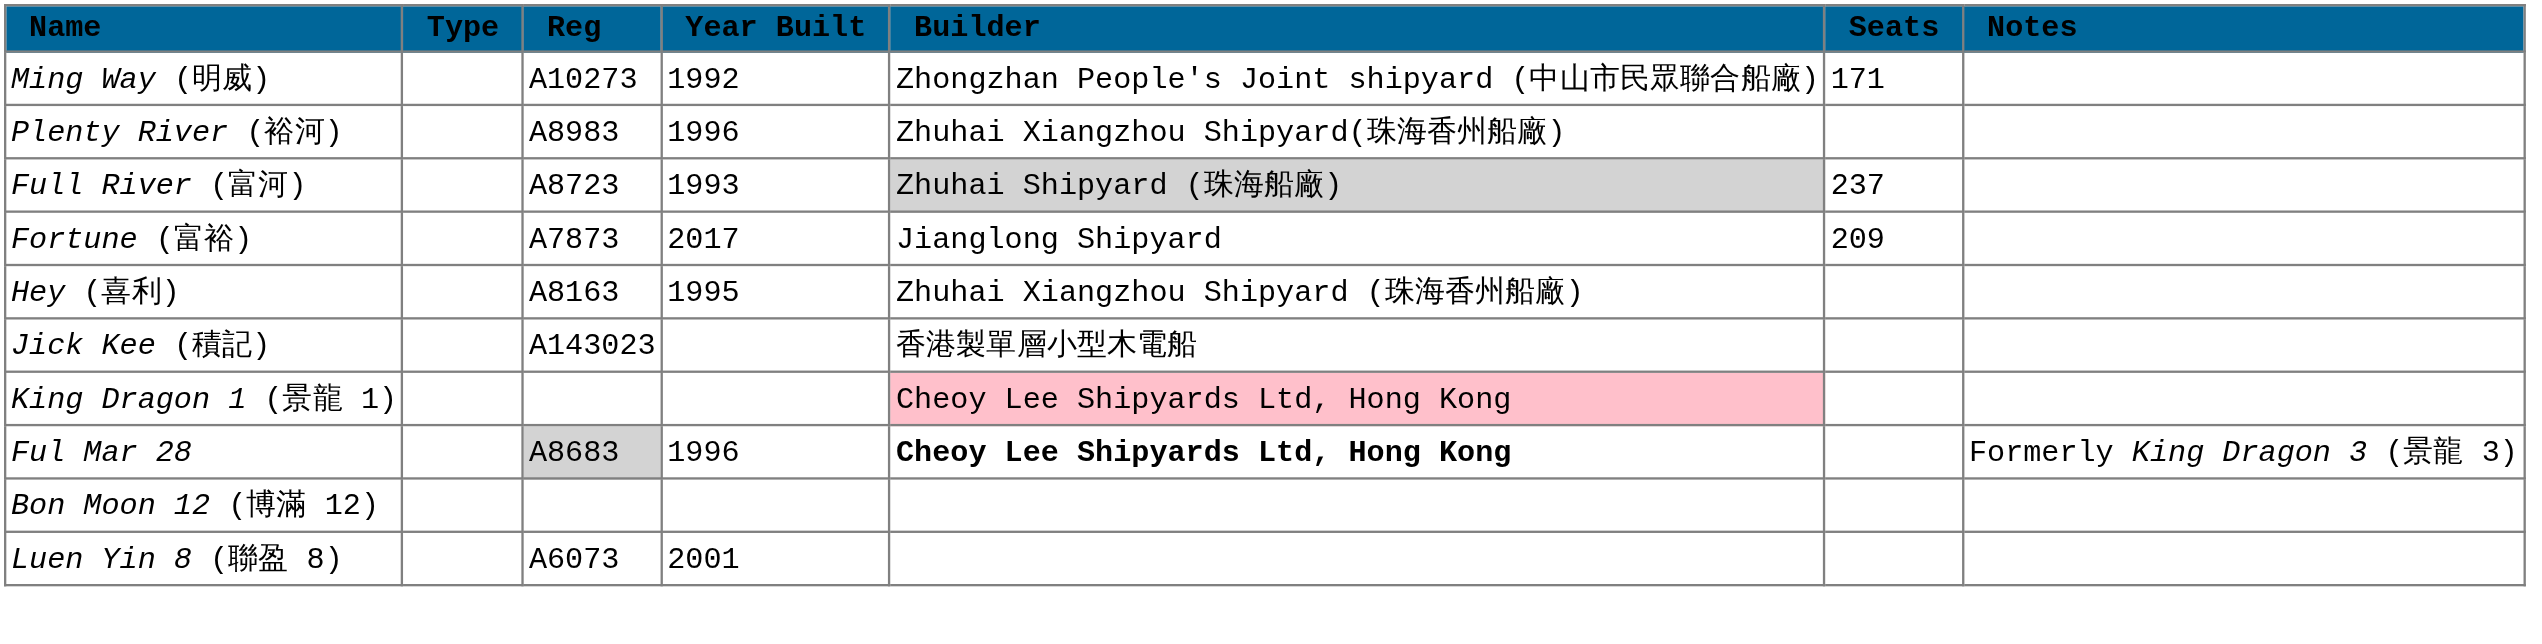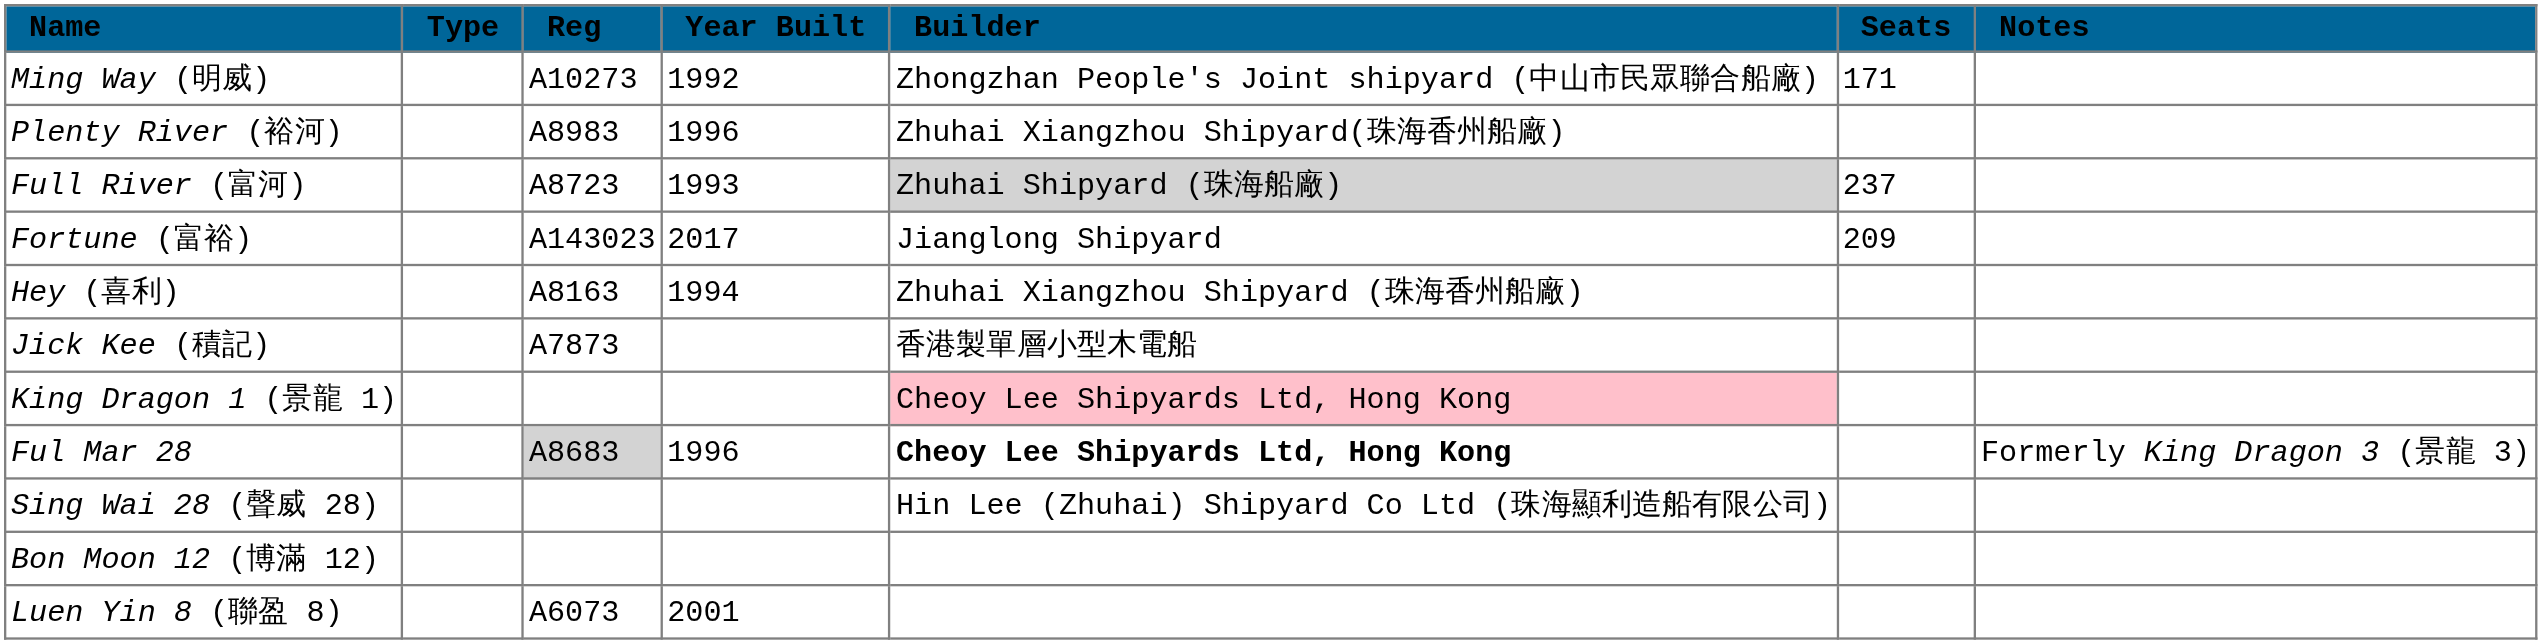Fortune (富裕) | Reg: A7873 -> A143023
Hey (喜利) | Year Built: 1995 -> 1994
Jick Kee (積記) | Reg: A143023 -> A7873
+ row: Sing Wai 28 (聲威 28) | Hin Lee (Zhuhai) Shipyard Co Ltd (珠海顯利造船有限公司)
